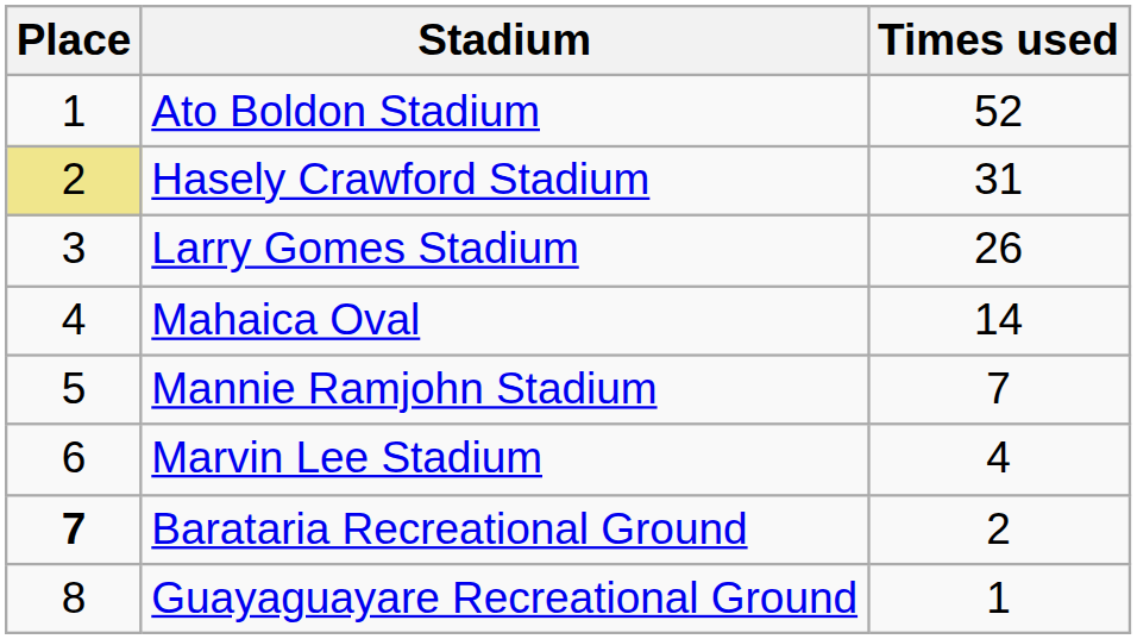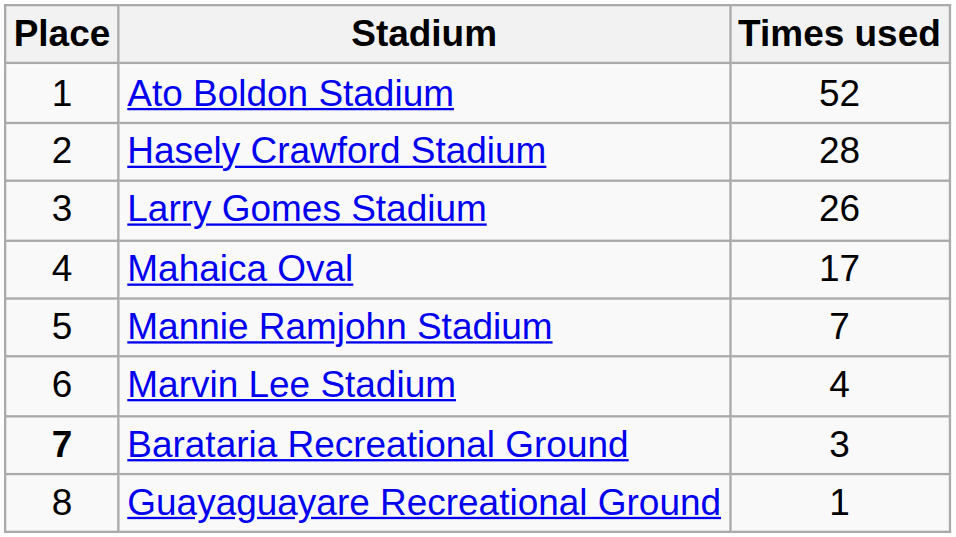Hasely Crawford Stadium | Place: khaki background -> no background
Hasely Crawford Stadium | Times used: 31 -> 28
Mahaica Oval | Times used: 14 -> 17
Barataria Recreational Ground | Times used: 2 -> 3
